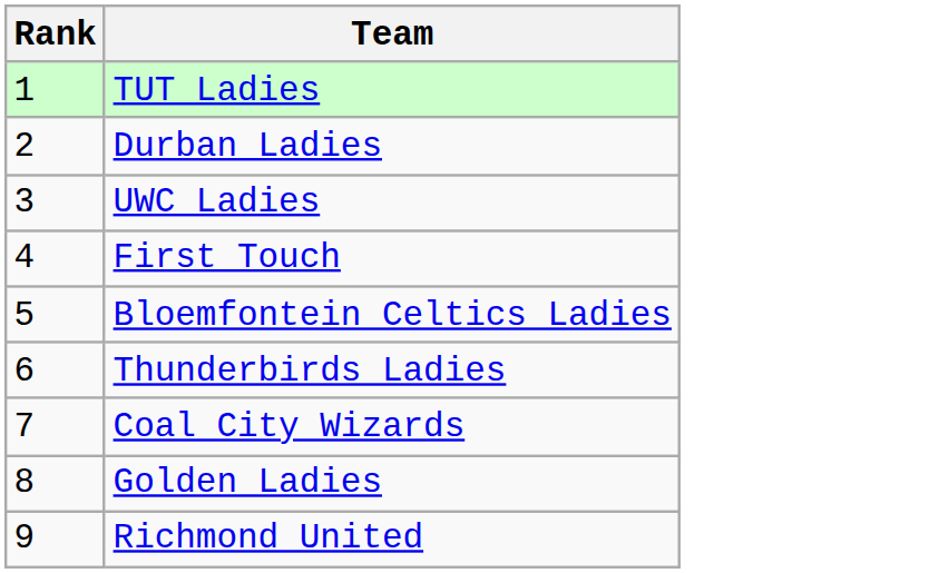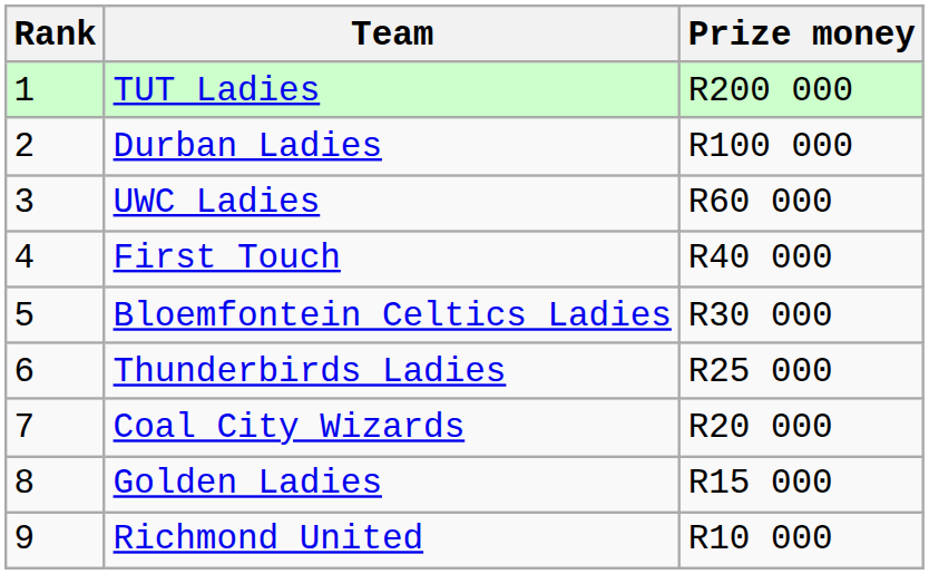+ column: Prize money | R200 000 | R100 000 | R60 000 | R40 000 | R30 000 | R25 000 | R20 000 | R15 000 | R10 000
